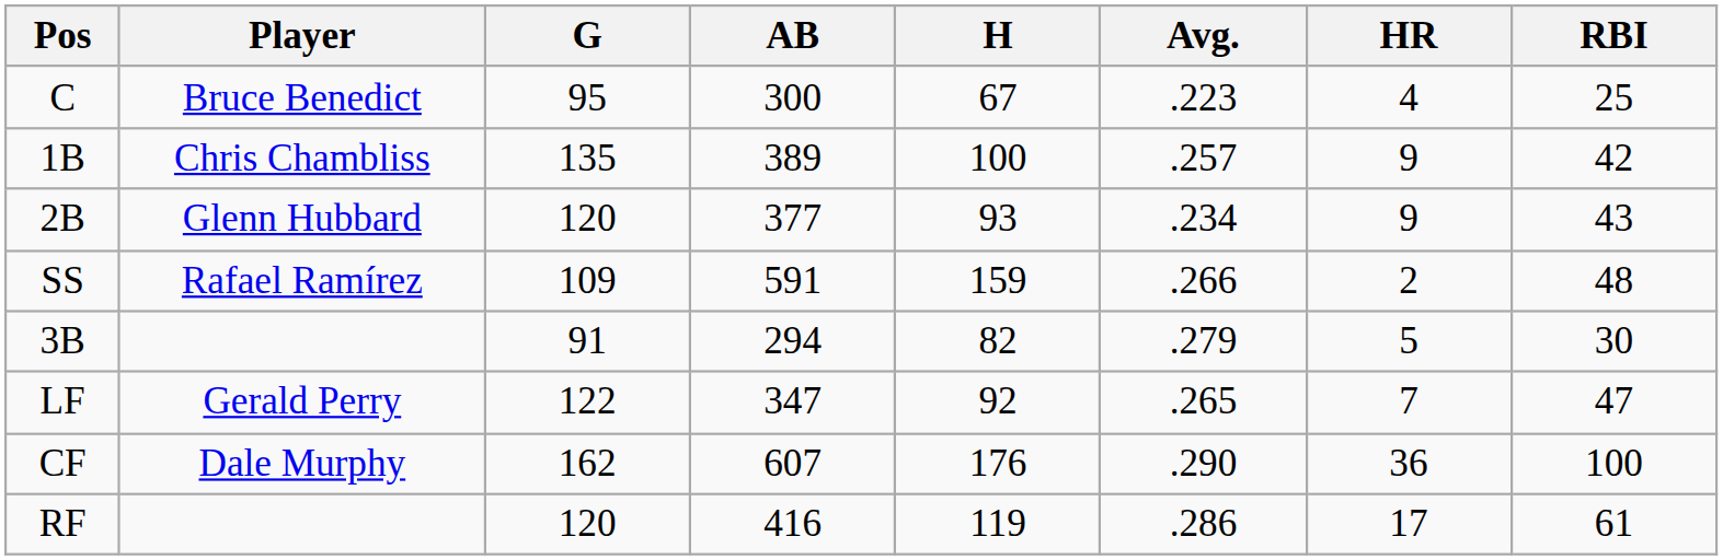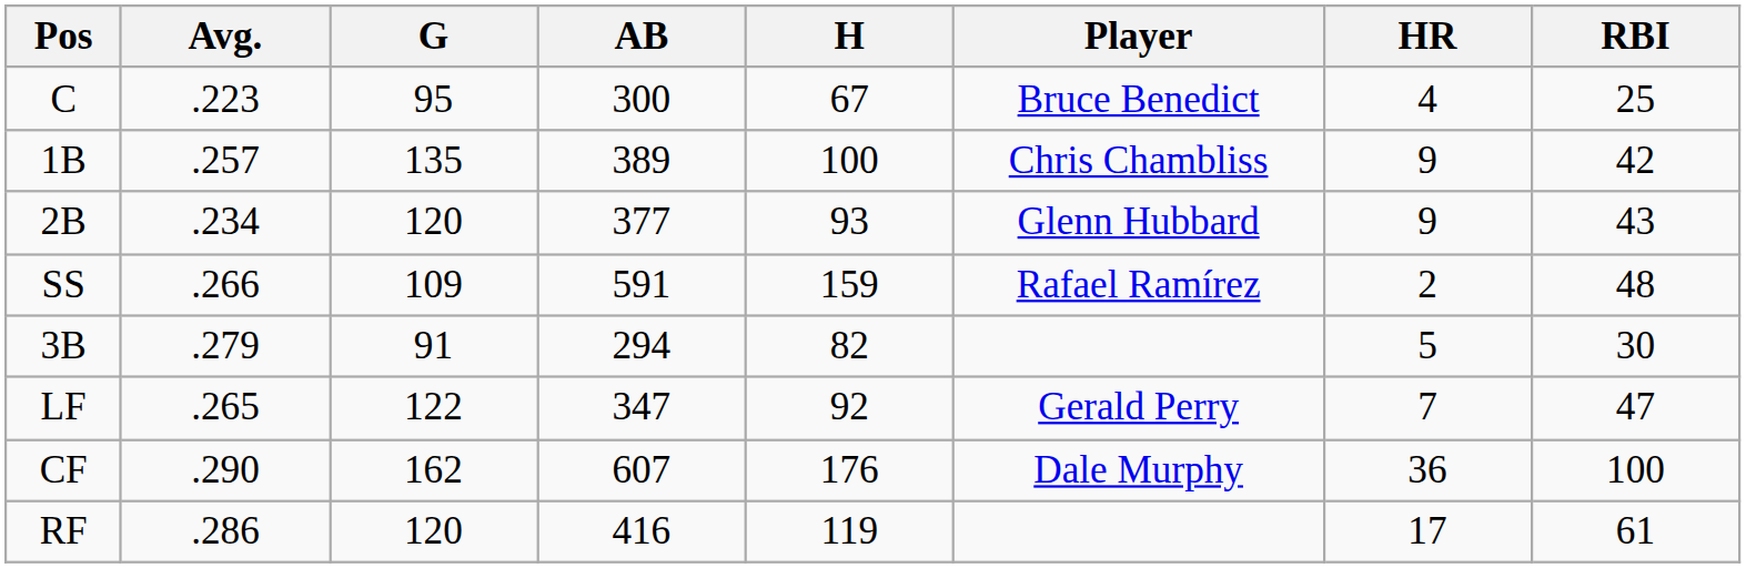columns swapped: Player <-> Avg.
